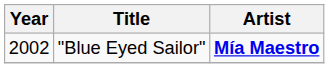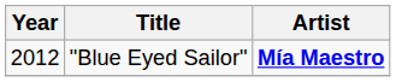"Blue Eyed Sailor" | Year: 2002 -> 2012
